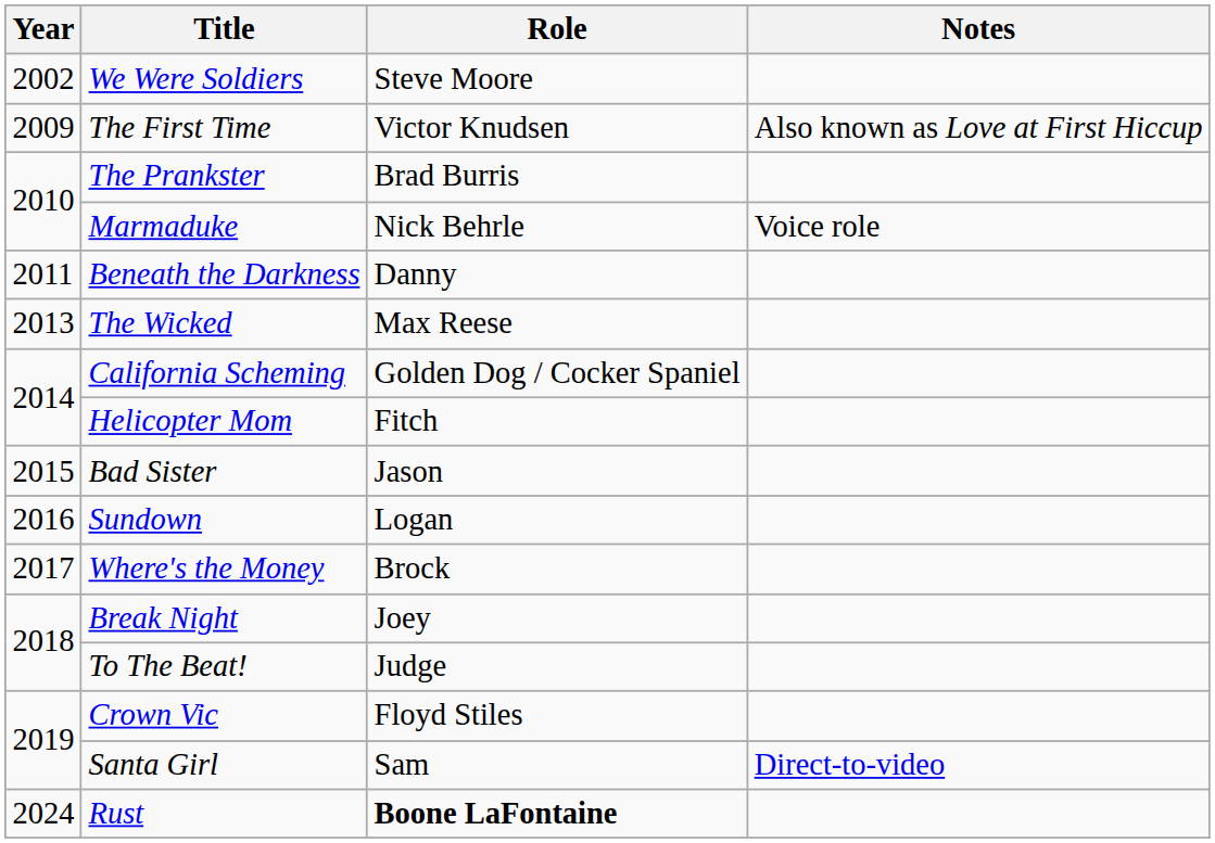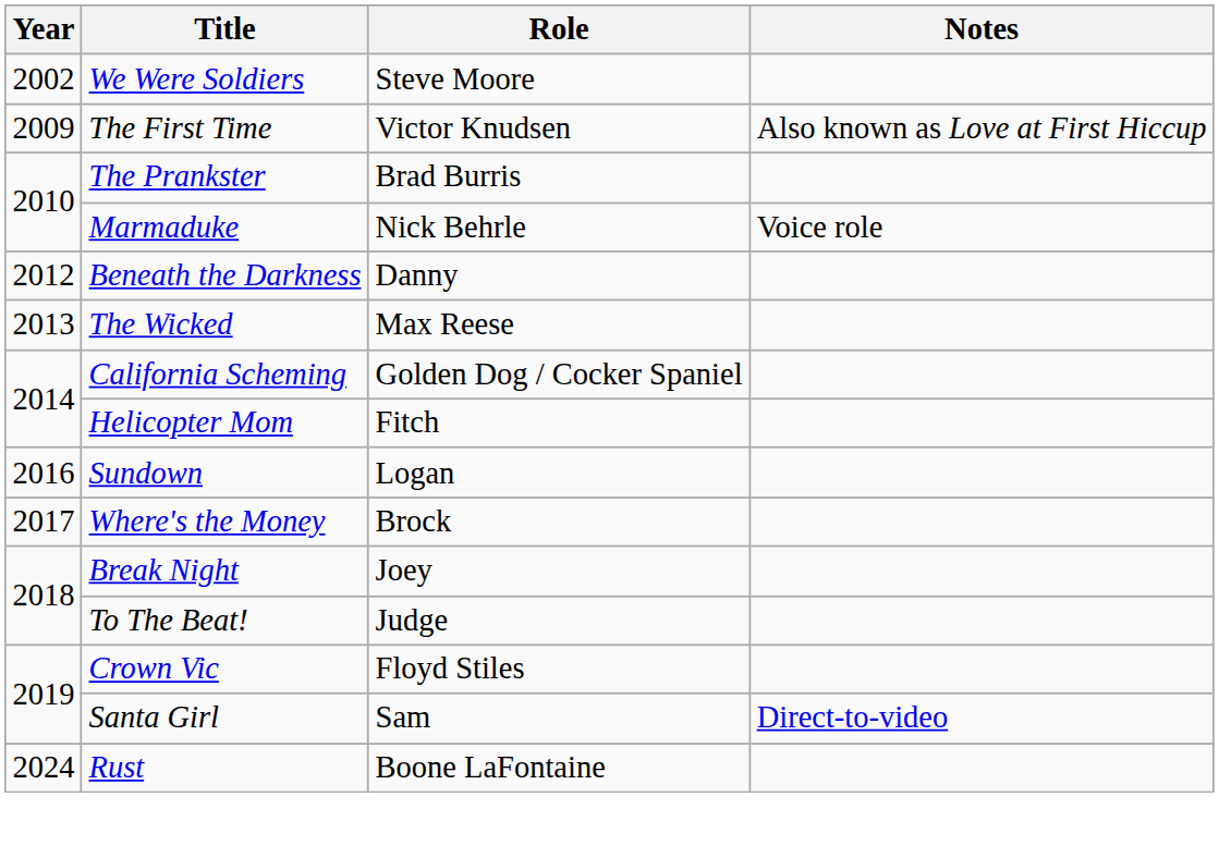Beneath the Darkness | Year: 2011 -> 2012
- row: 2015 | Bad Sister | Jason
Rust | Role: bold -> normal
